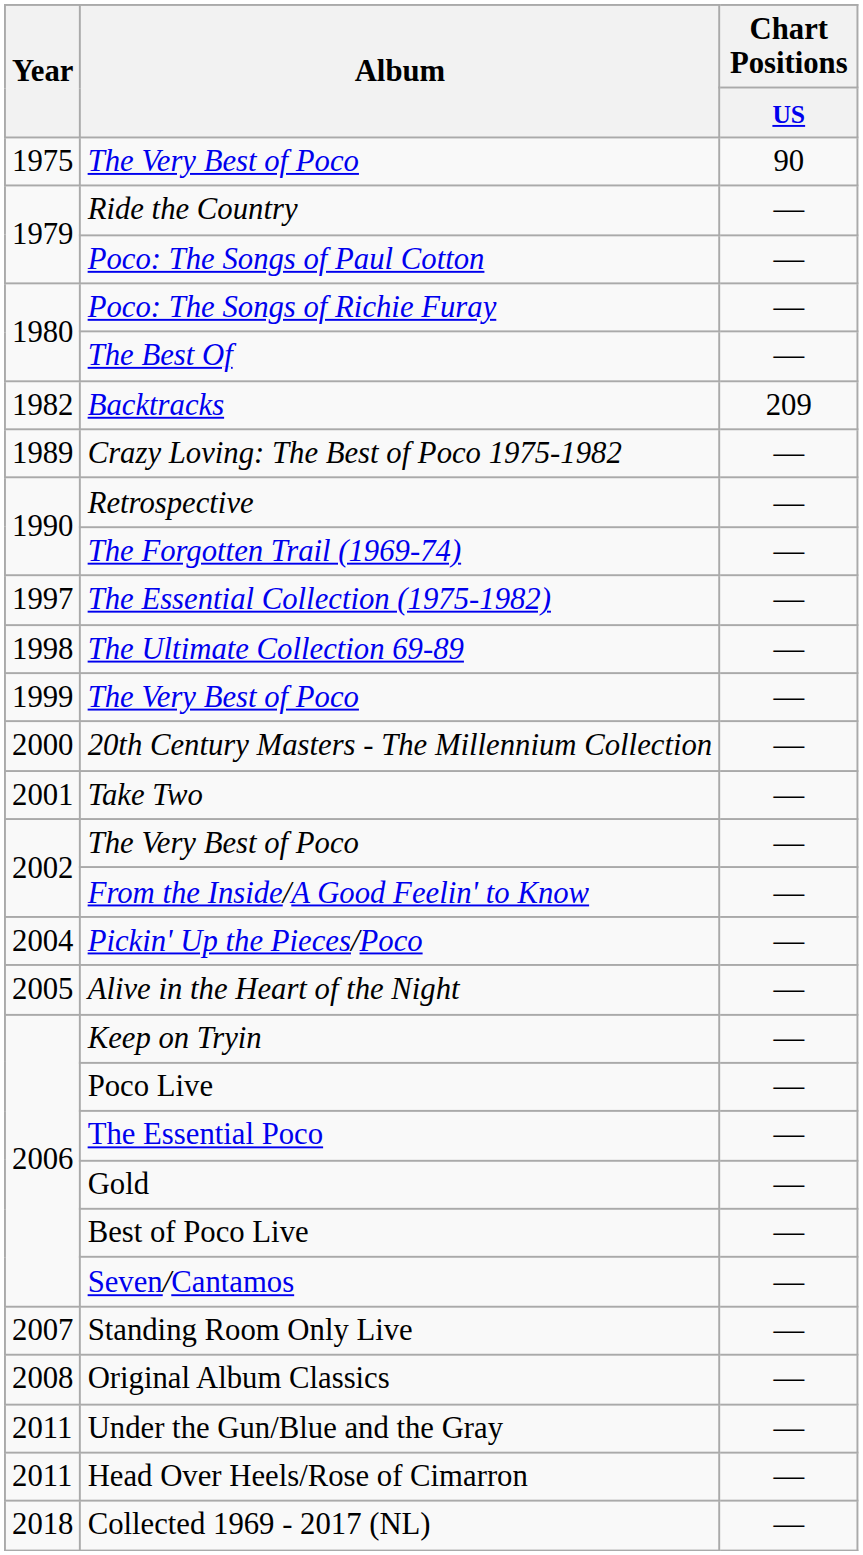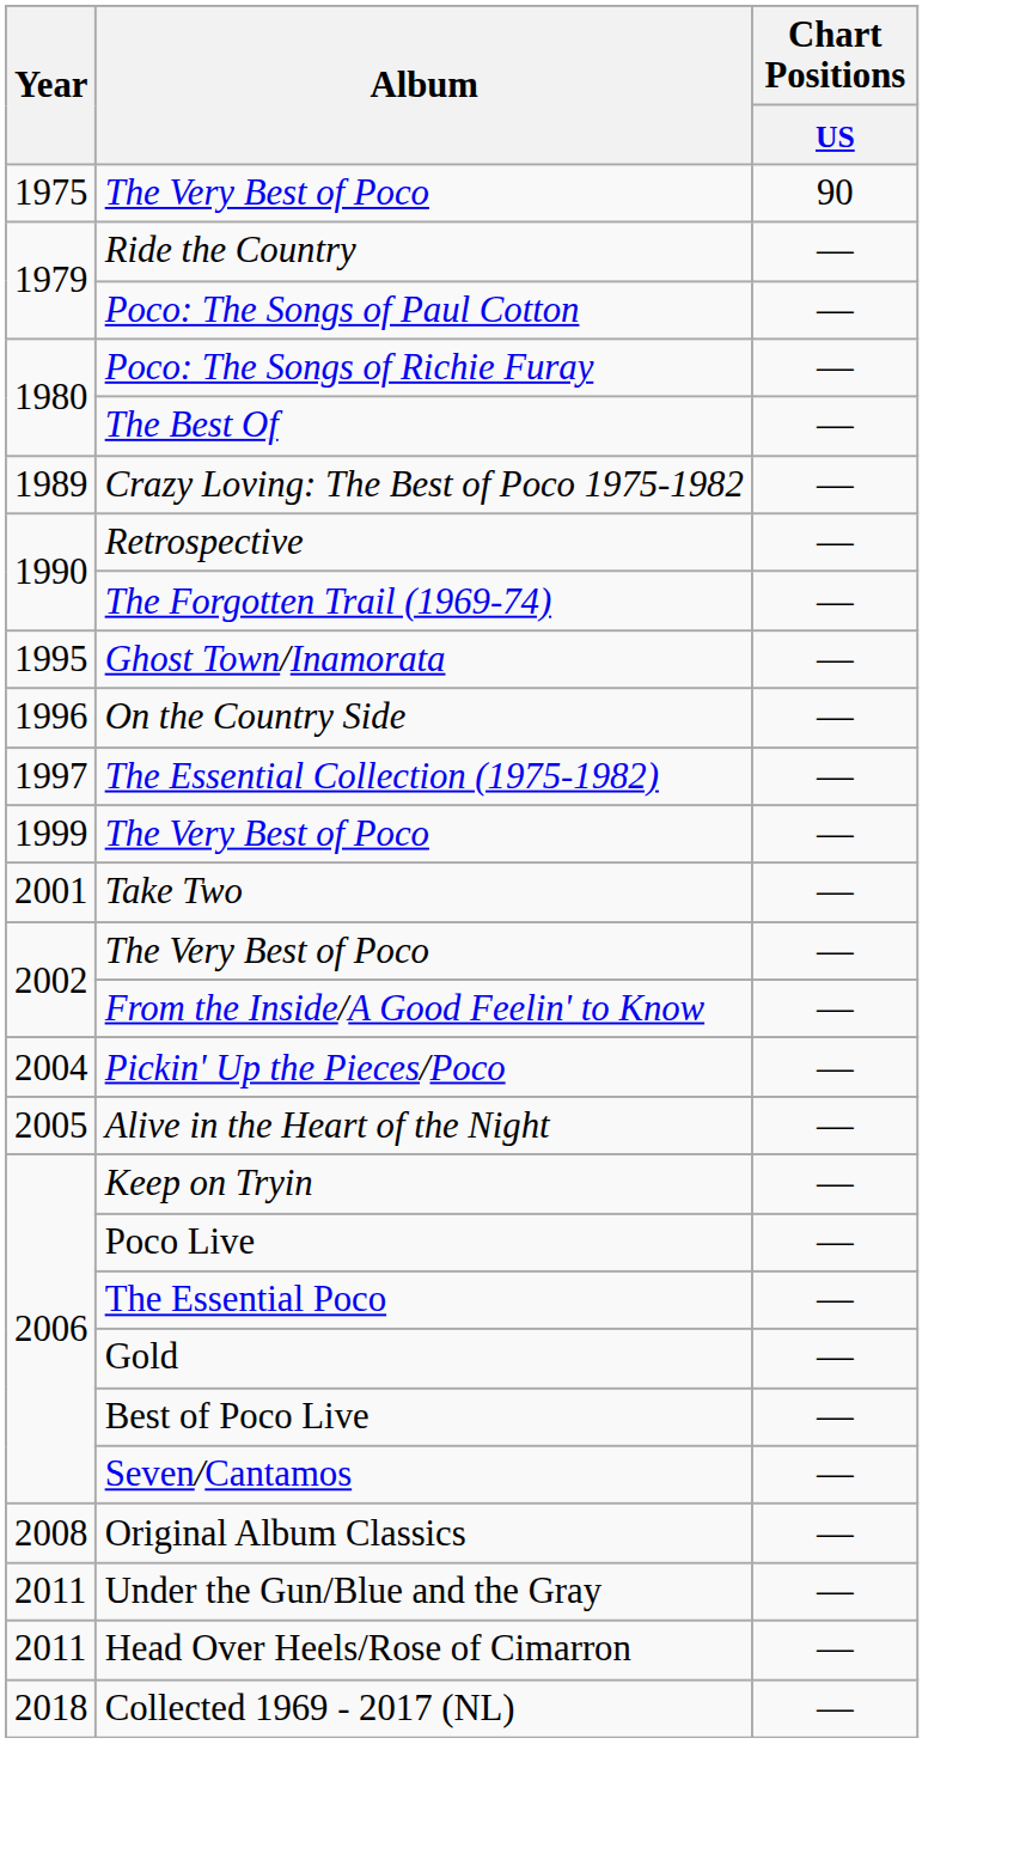- row: 1982 | Backtracks | 209
+ row: 1995 | Ghost Town/Inamorata | —
+ row: 1996 | On the Country Side | —
- row: 1998 | The Ultimate Collection 69-89 | —
- row: 2000 | 20th Century Masters - The Millennium Collection | —
- row: 2007 | Standing Room Only Live | —
